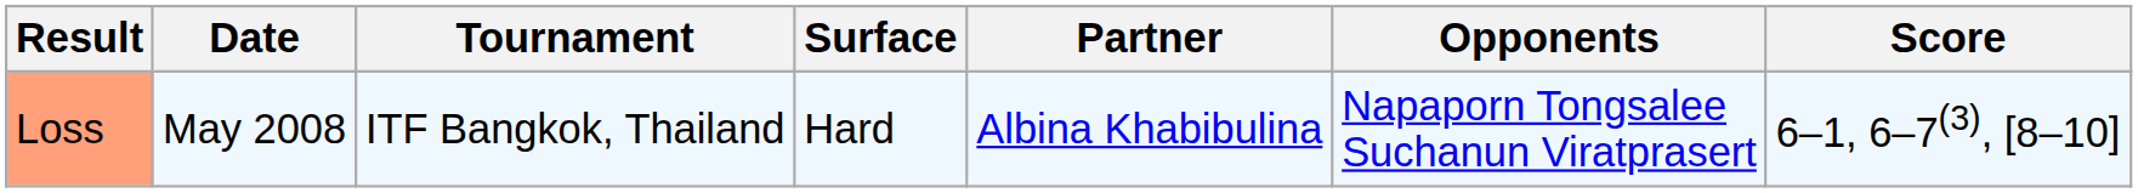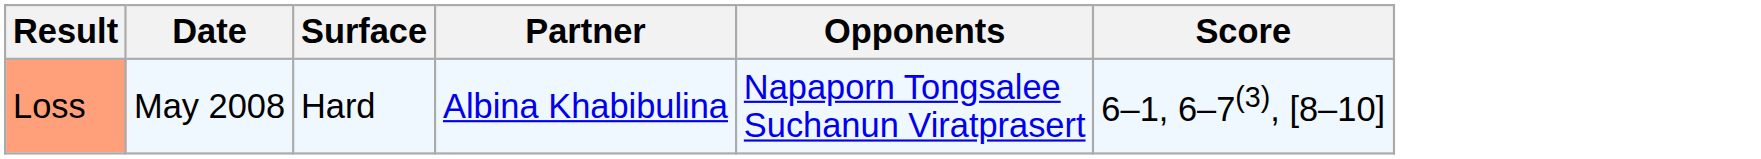- column: Tournament | ITF Bangkok, Thailand
